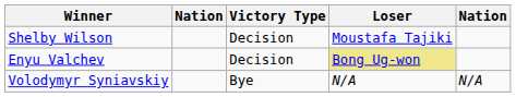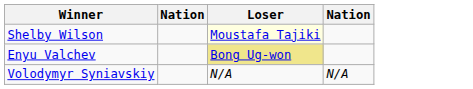- column: Victory Type | Decision | Decision | Bye
Shelby Wilson | Loser: no background -> lightyellow background
